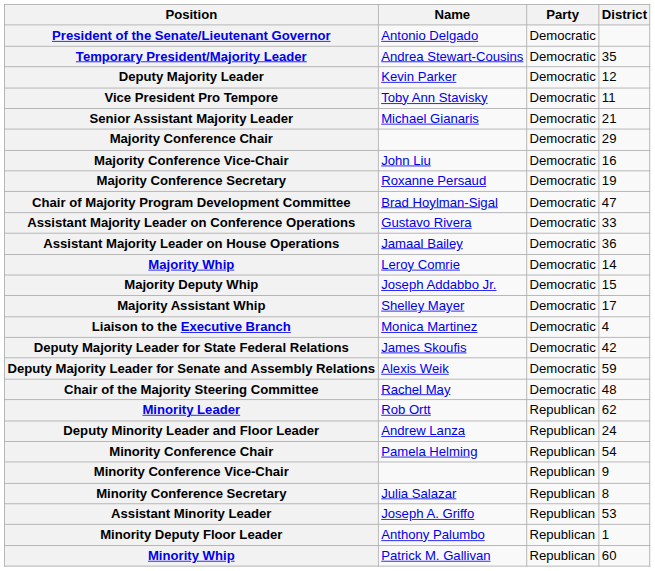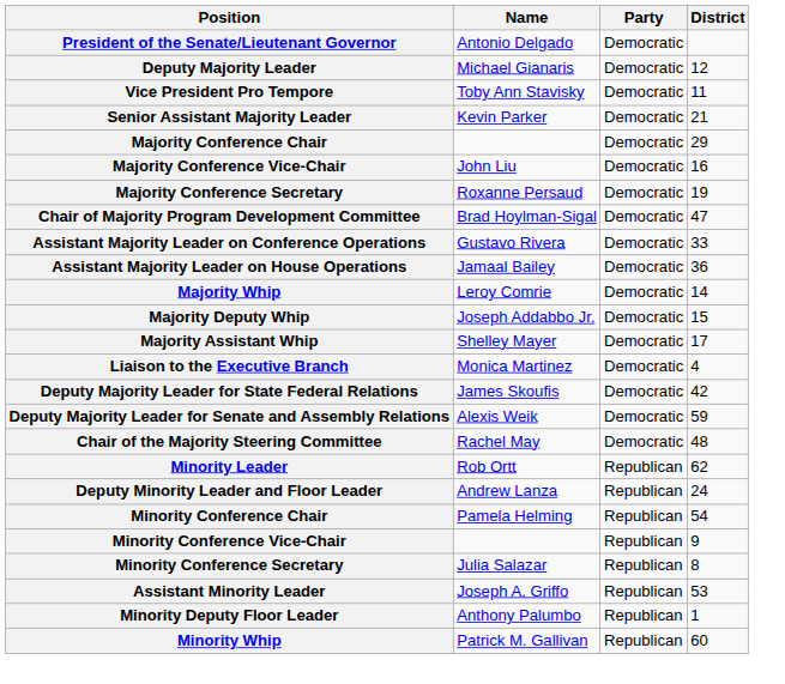- row: Temporary President/Majority Leader | Andrea Stewart-Cousins | Democratic | 35
Deputy Majority Leader | Name: Kevin Parker -> Michael Gianaris
Senior Assistant Majority Leader | Name: Michael Gianaris -> Kevin Parker
